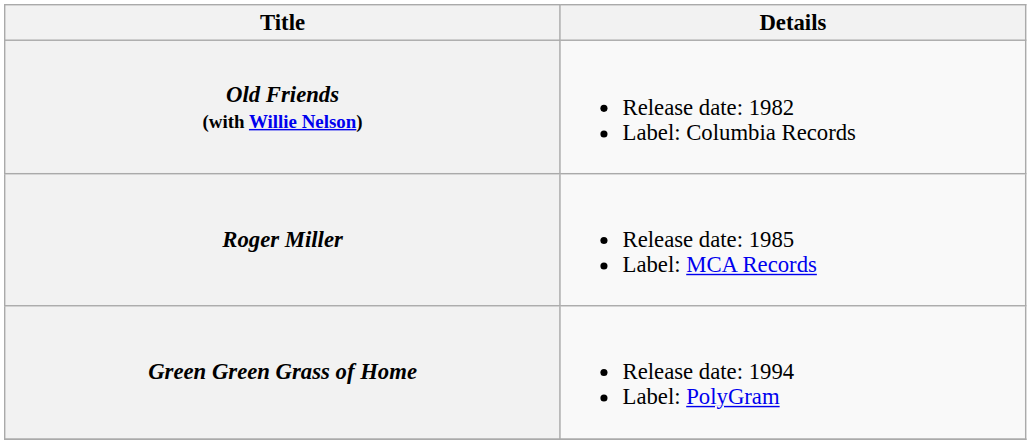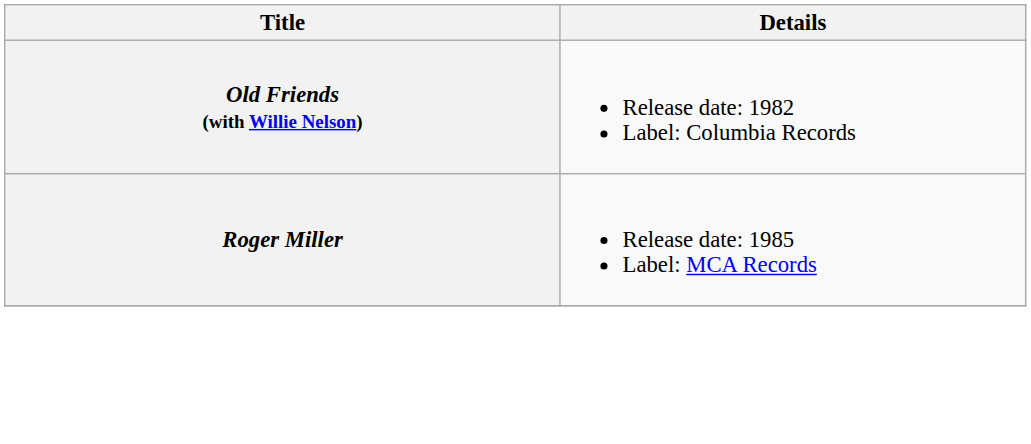- row: Green Green Grass of Home | Release date: 1994 Label: PolyGram
